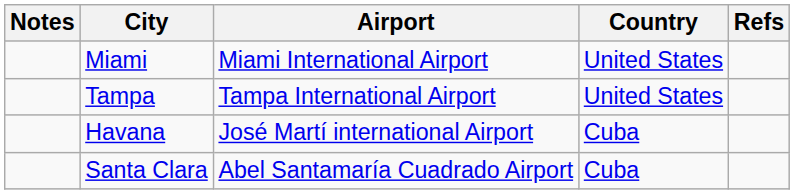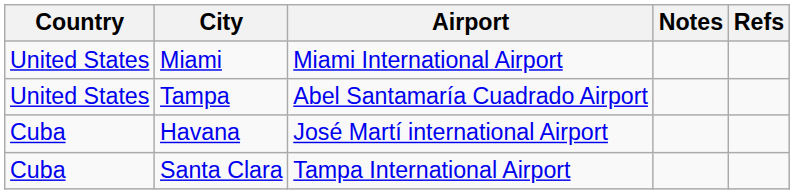columns swapped: Country <-> Notes
Tampa | Airport: Tampa International Airport -> Abel Santamaría Cuadrado Airport
Santa Clara | Airport: Abel Santamaría Cuadrado Airport -> Tampa International Airport
